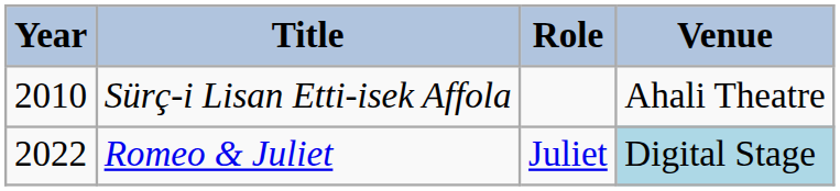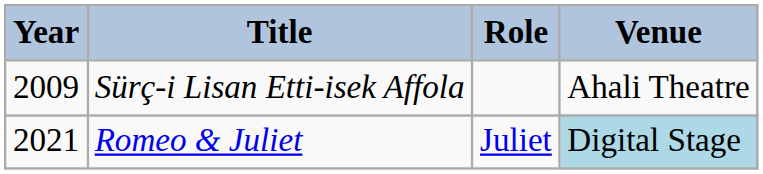Sürç-i Lisan Etti-isek Affola | Year: 2010 -> 2009
Romeo & Juliet | Year: 2022 -> 2021
